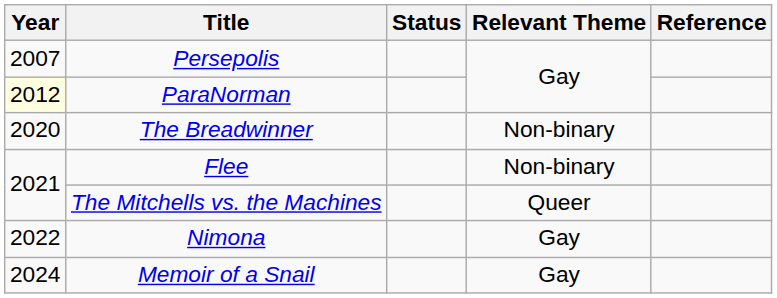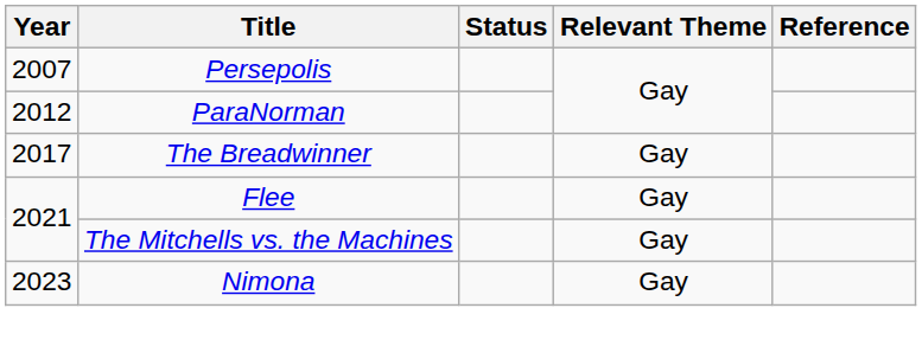ParaNorman | Year: lightyellow background -> no background
The Breadwinner | Year: 2020 -> 2017
The Breadwinner | Relevant Theme: Non-binary -> Gay
Flee | Relevant Theme: Non-binary -> Gay
The Mitchells vs. the Machines | Relevant Theme: Queer -> Gay
Nimona | Year: 2022 -> 2023
- row: 2024 | Memoir of a Snail | Gay
